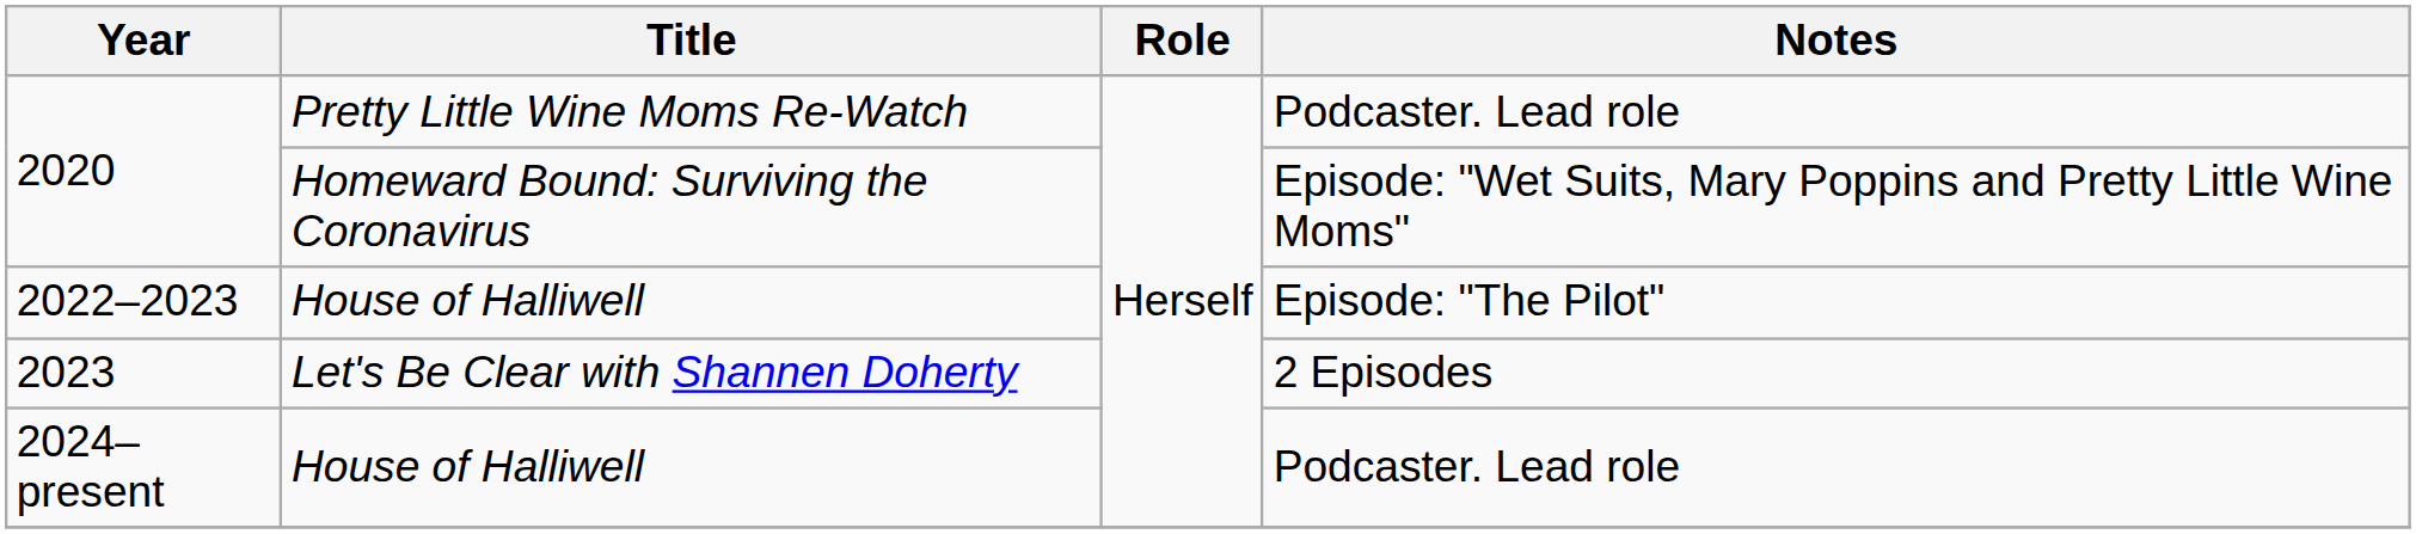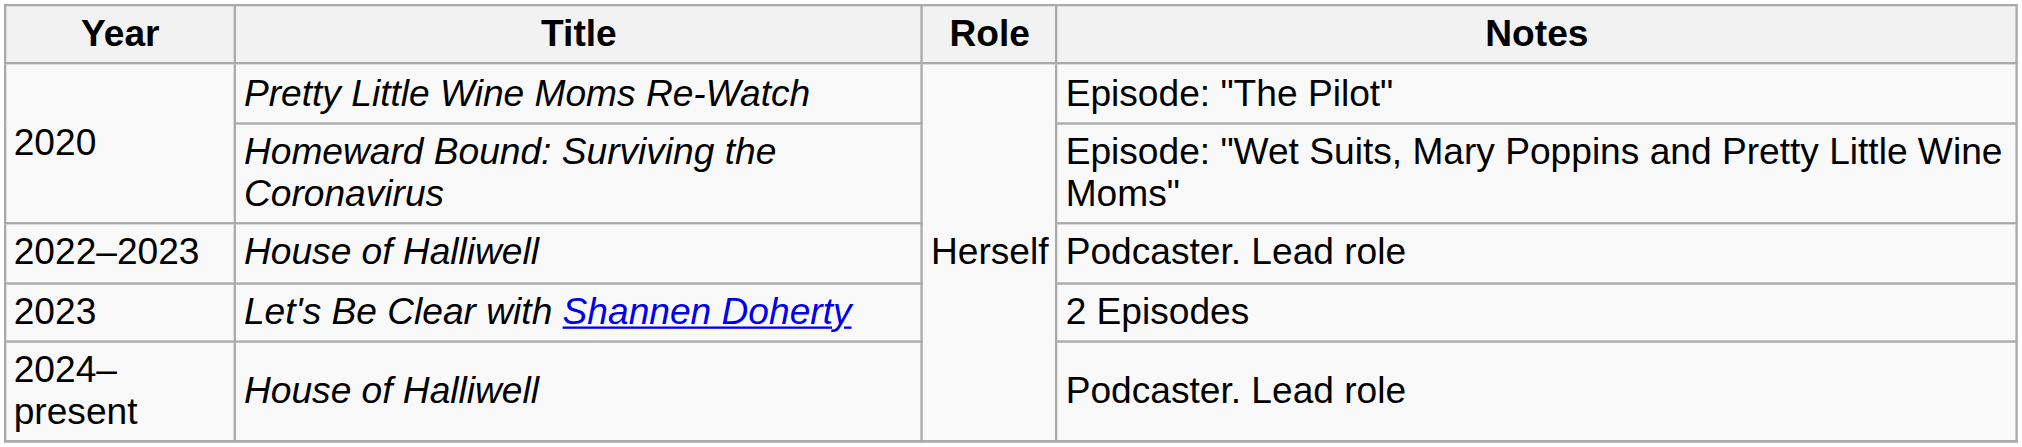2020 / Pretty Little Wine Moms Re-Watch | Notes: Podcaster. Lead role -> Episode: "The Pilot"
2022–2023 | Notes: Episode: "The Pilot" -> Podcaster. Lead role
